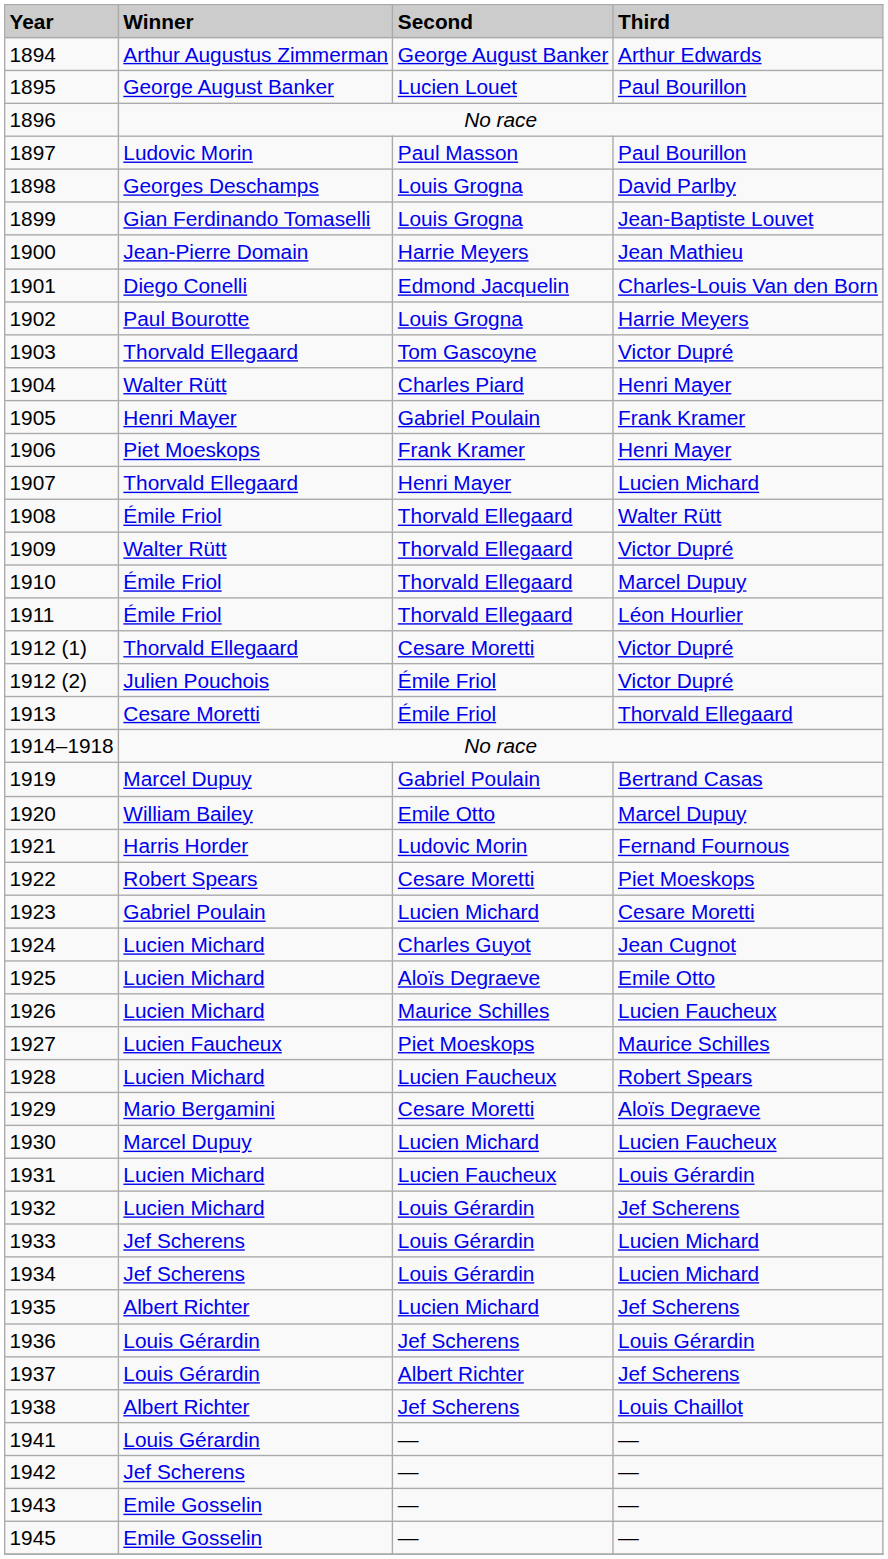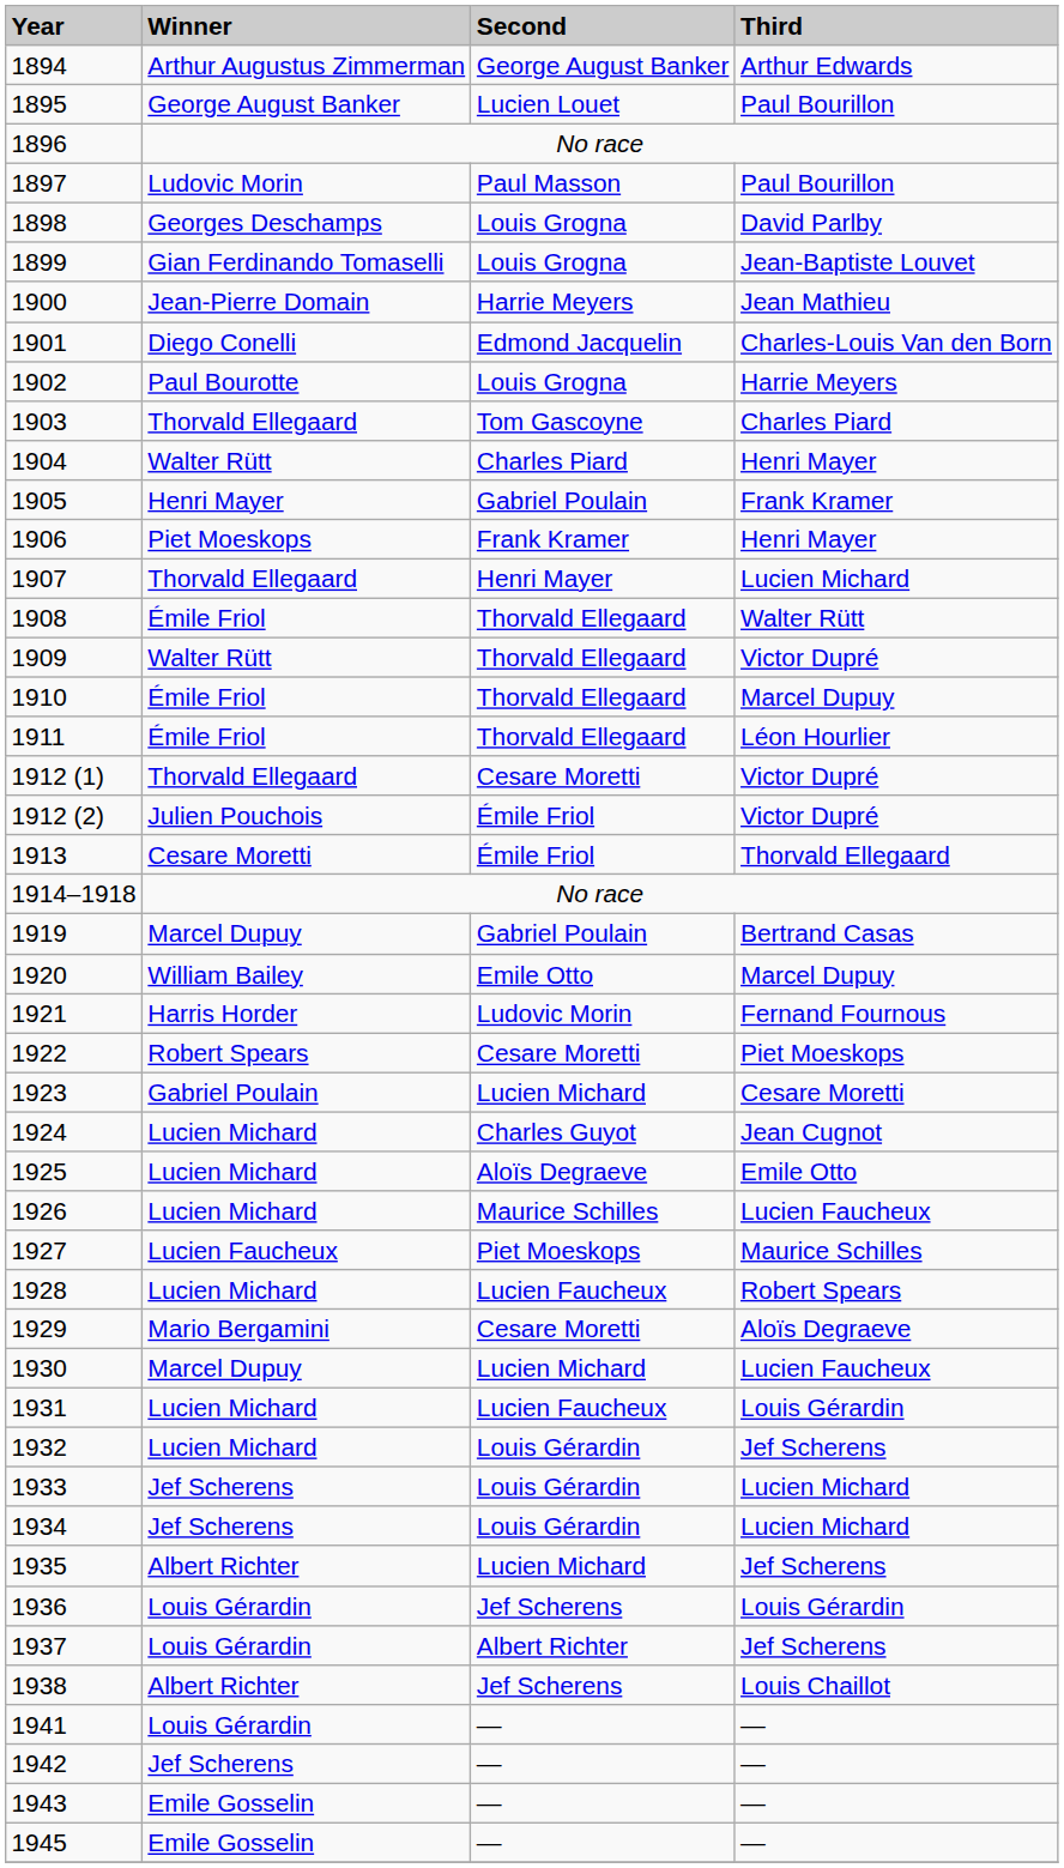1903 | Third: Victor Dupré -> Charles Piard
